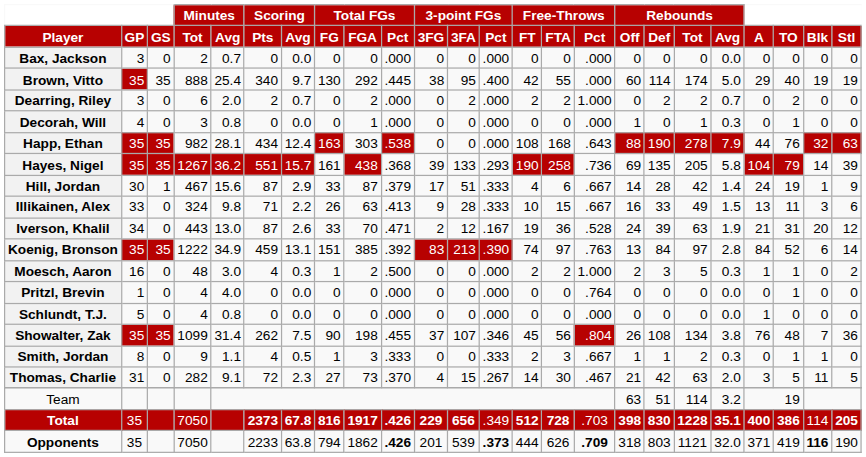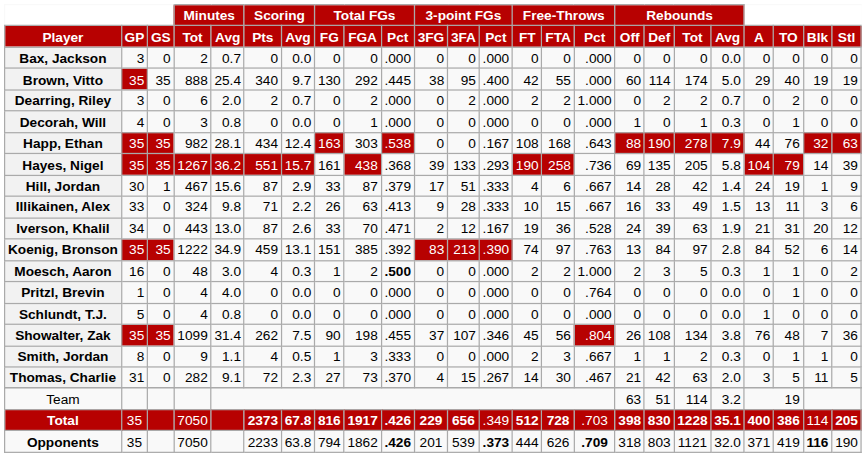Happ, Ethan | 3-point FGs / Pct: .000 -> .167
Moesch, Aaron | Total FGs / Pct: normal -> bold
Smith, Jordan | 3-point FGs / Pct: .333 -> .000
